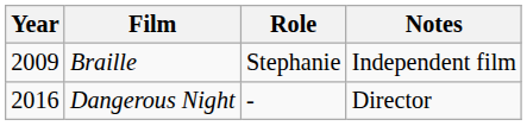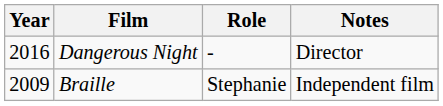rows swapped: Braille <-> Dangerous Night
